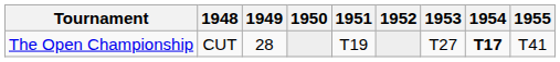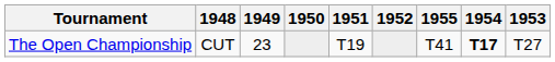columns swapped: 1953 <-> 1955
The Open Championship | 1949: 28 -> 23
